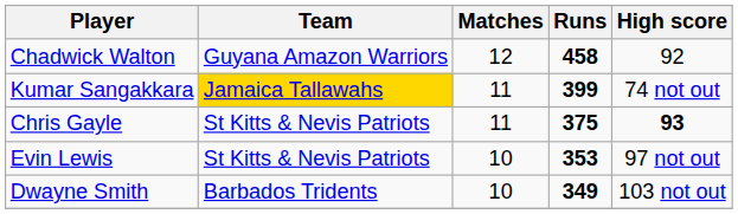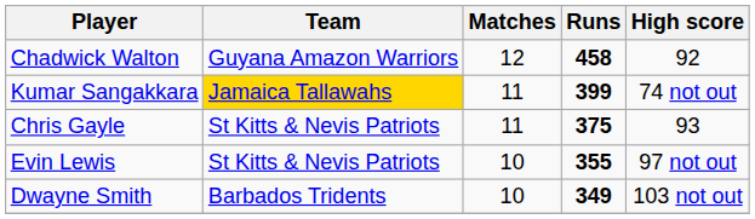Chris Gayle | High score: bold -> normal
Evin Lewis | Runs: 353 -> 355
